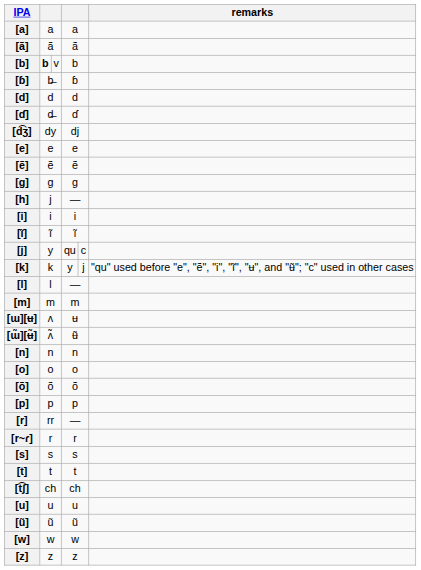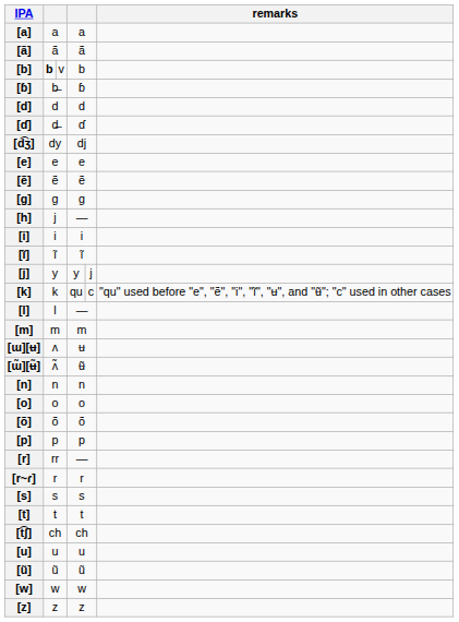[j] | column 4: qu -> y
[j] | column 5: c -> j
[k] | column 4: y -> qu
[k] | column 5: j -> c
